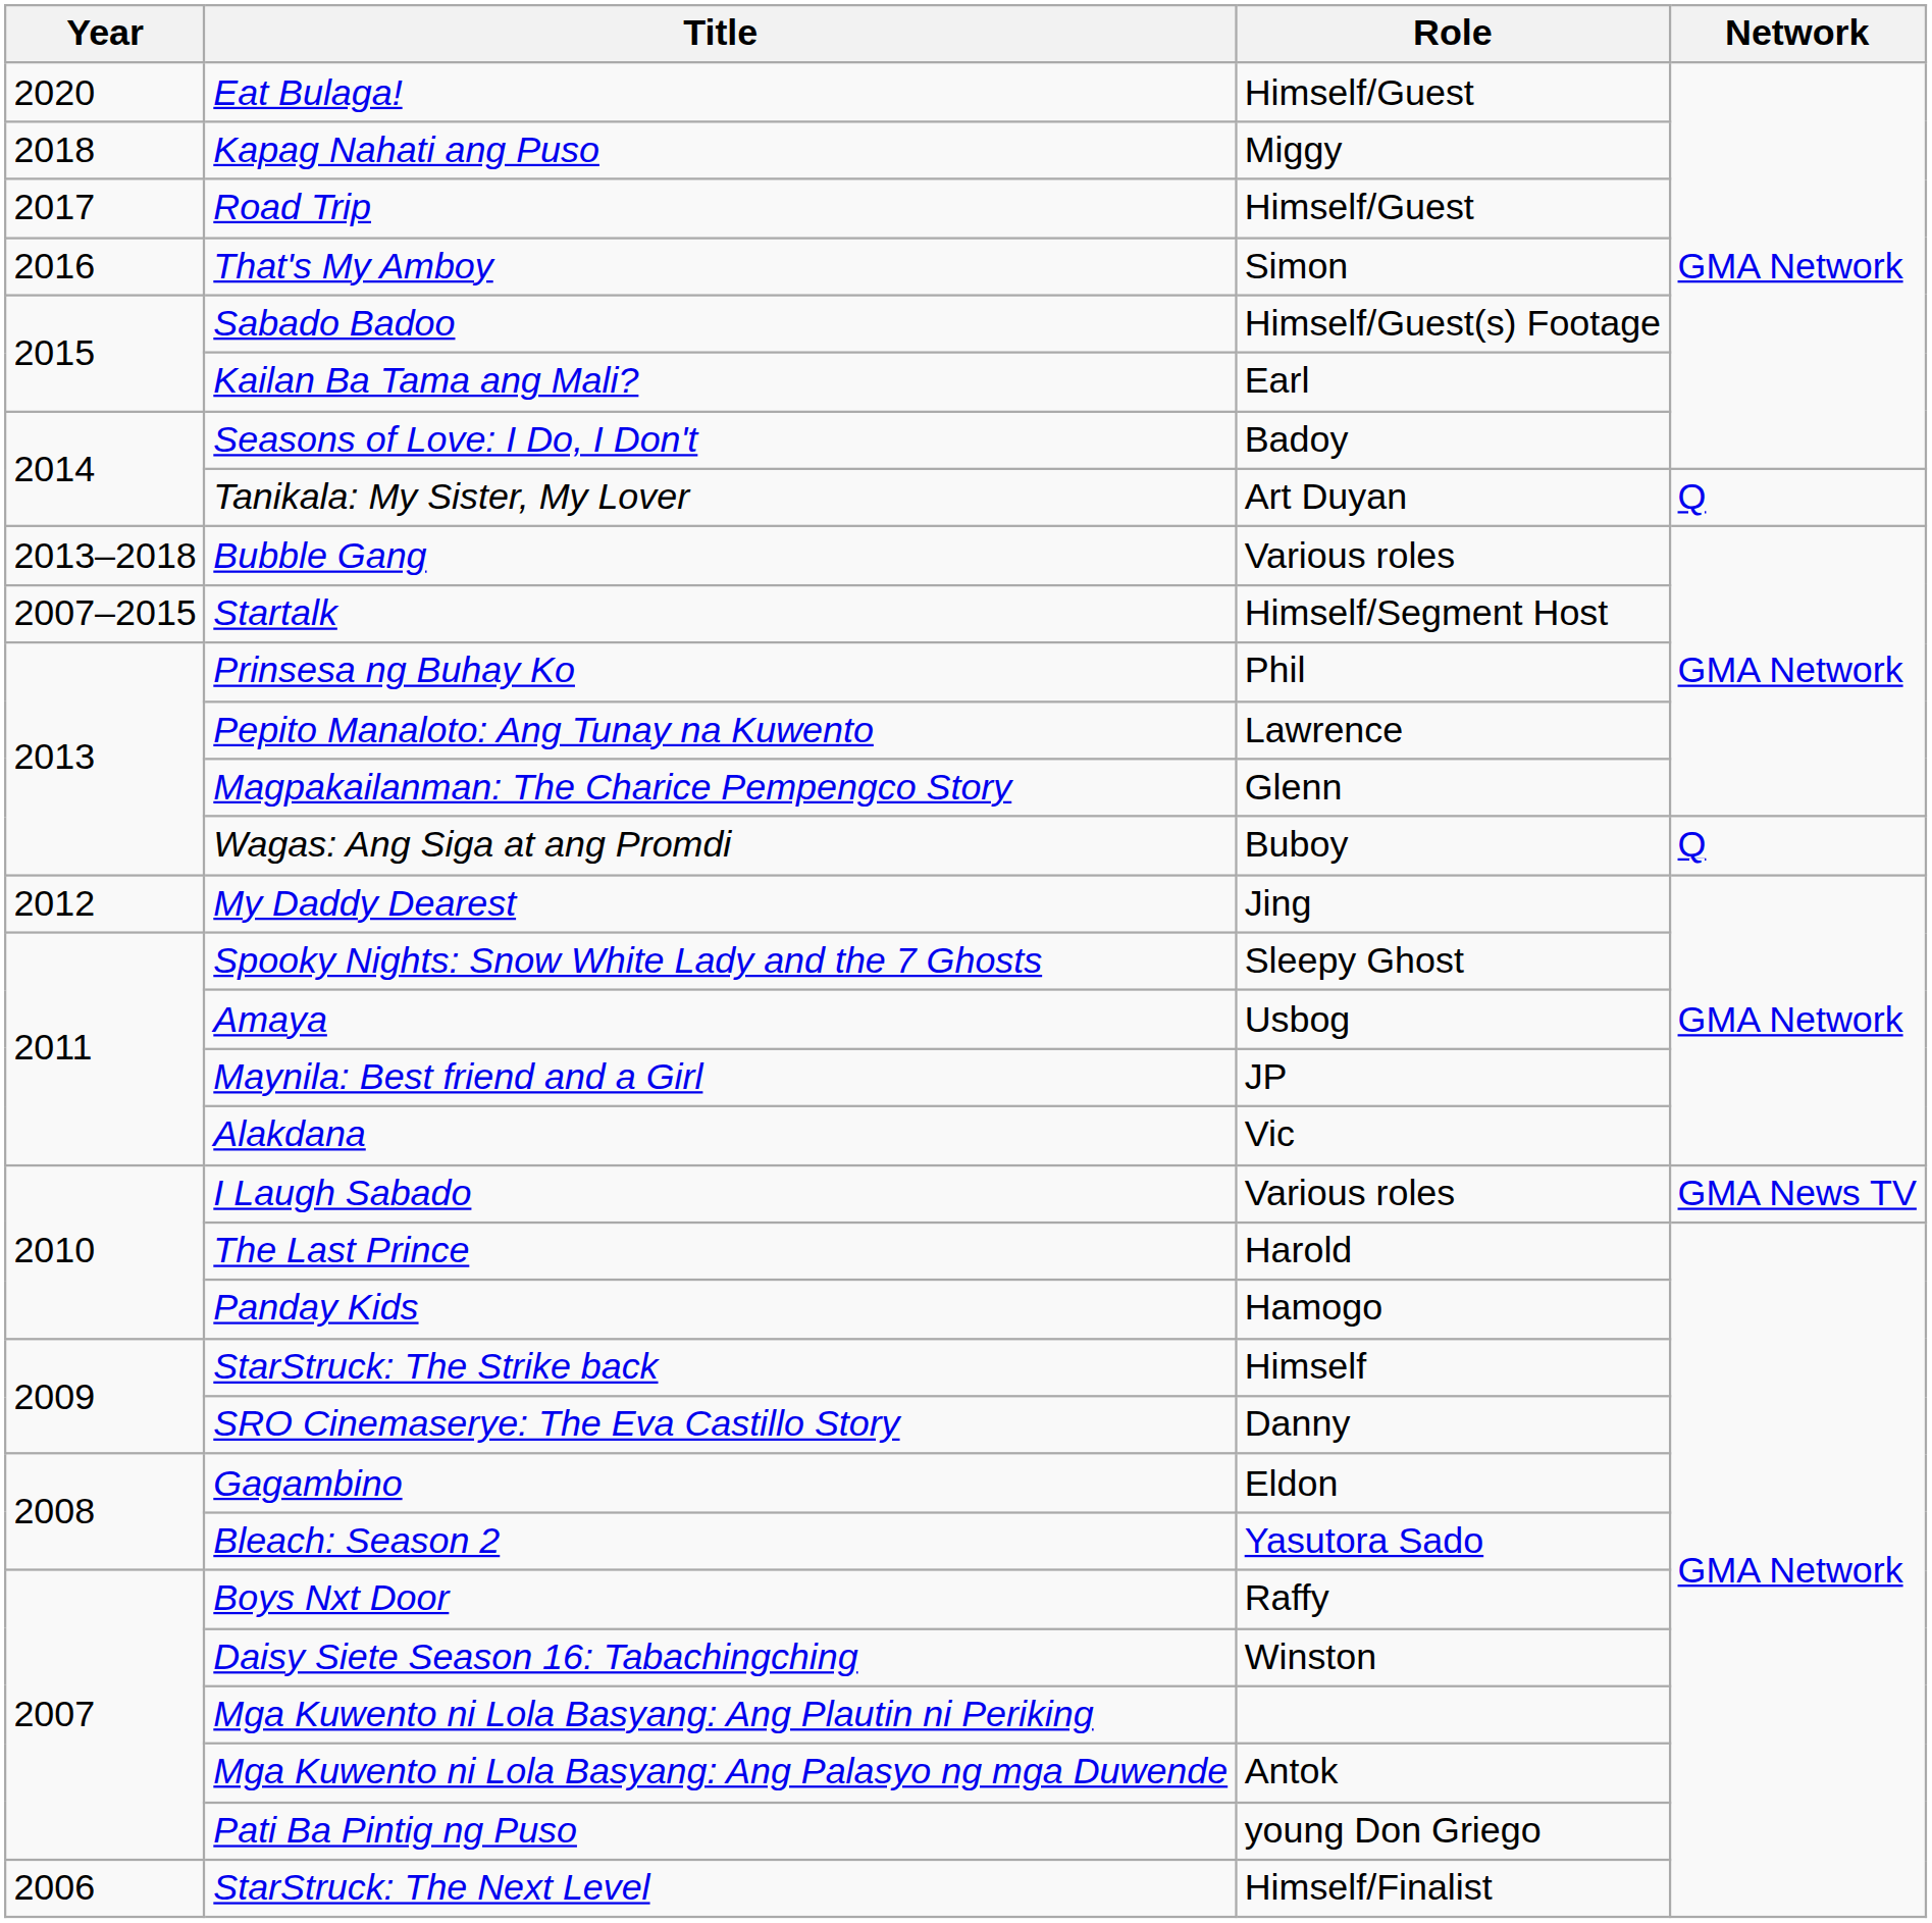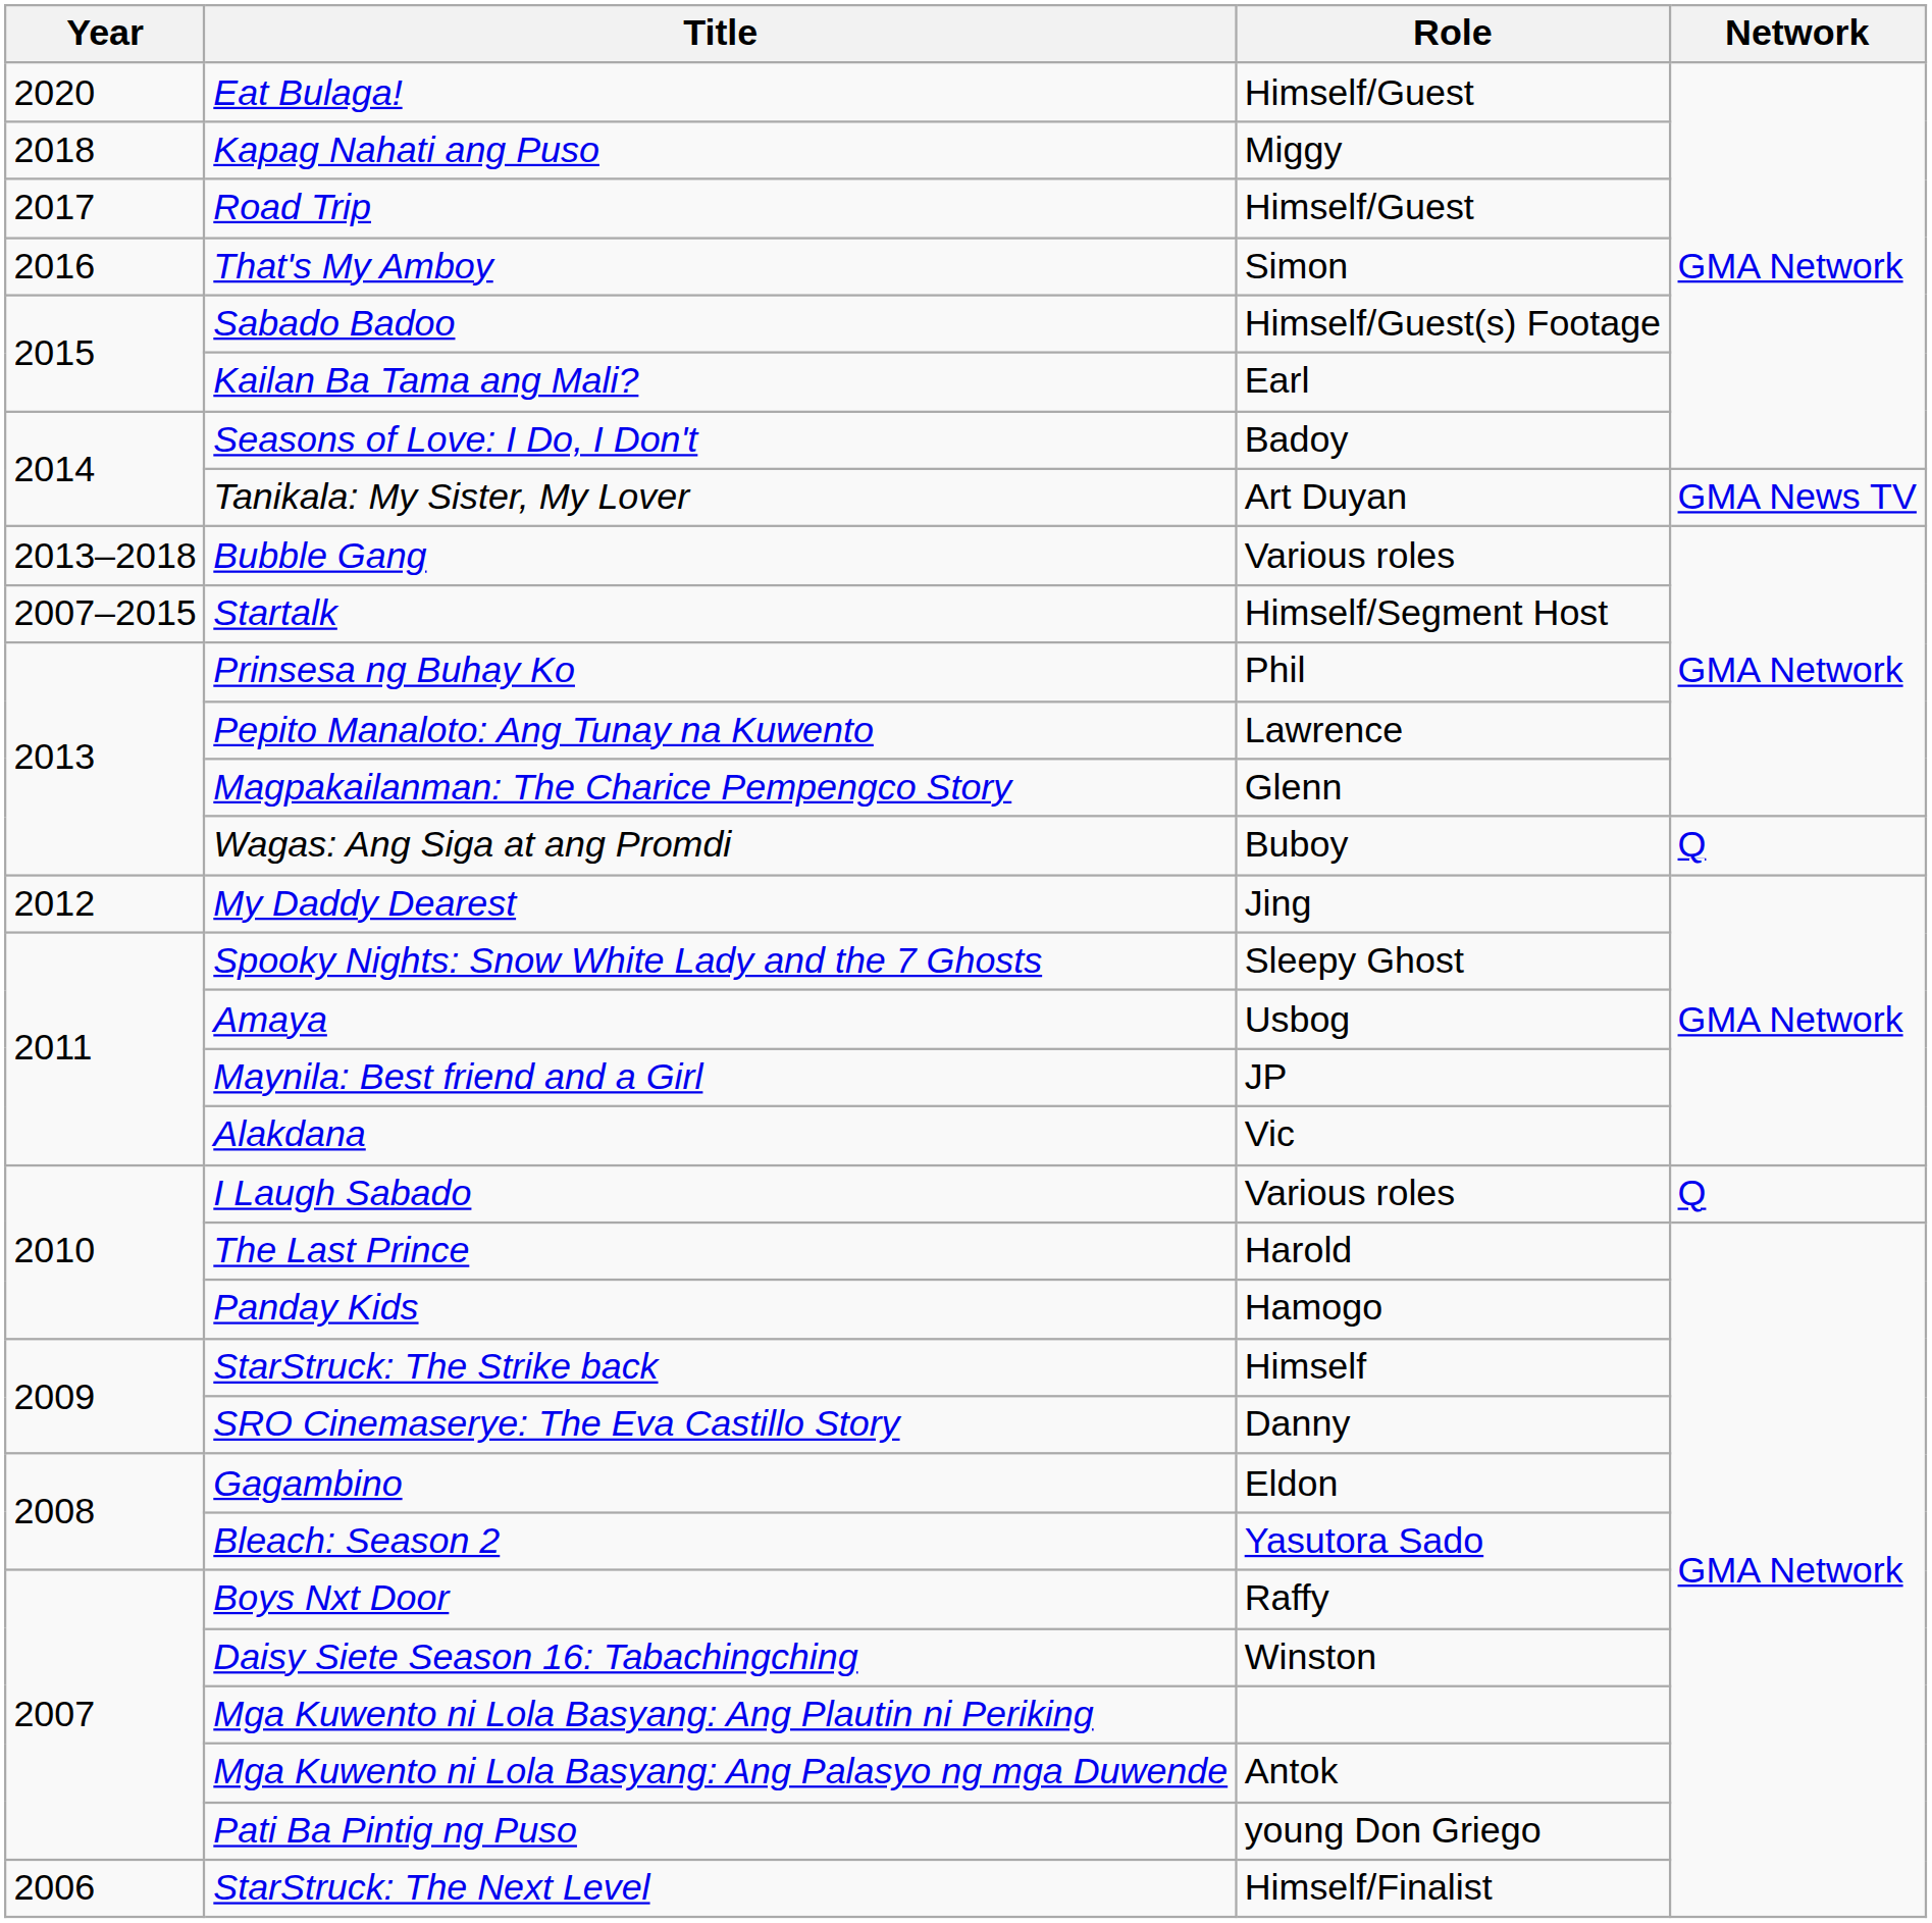Tanikala: My Sister, My Lover | Network: Q -> GMA News TV
I Laugh Sabado | Network: GMA News TV -> Q
